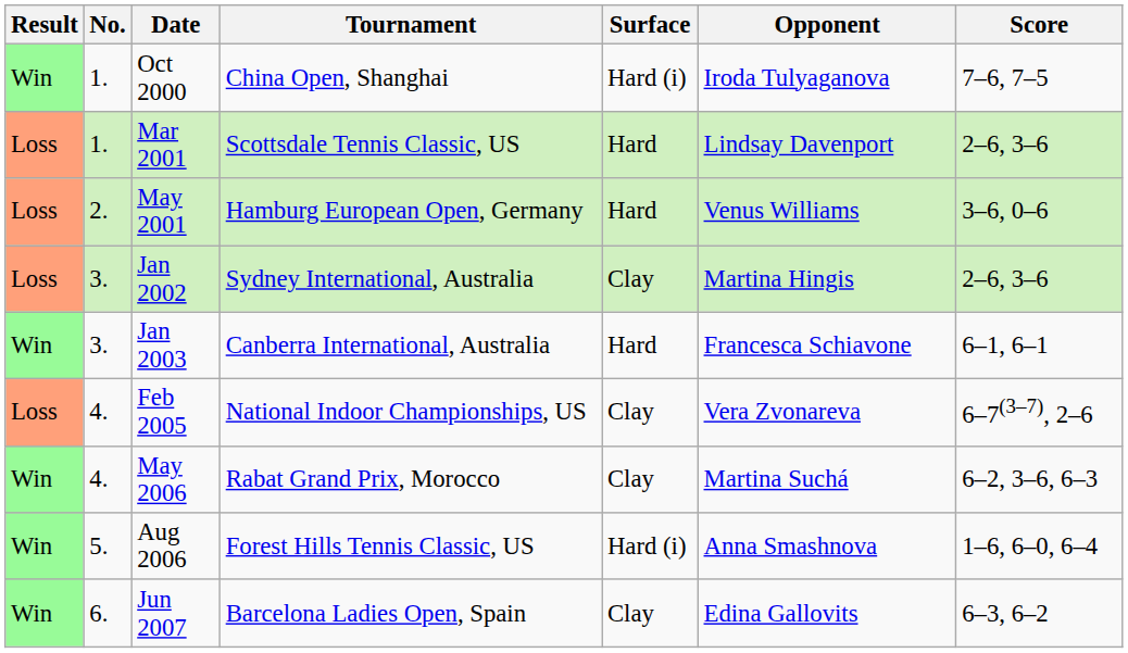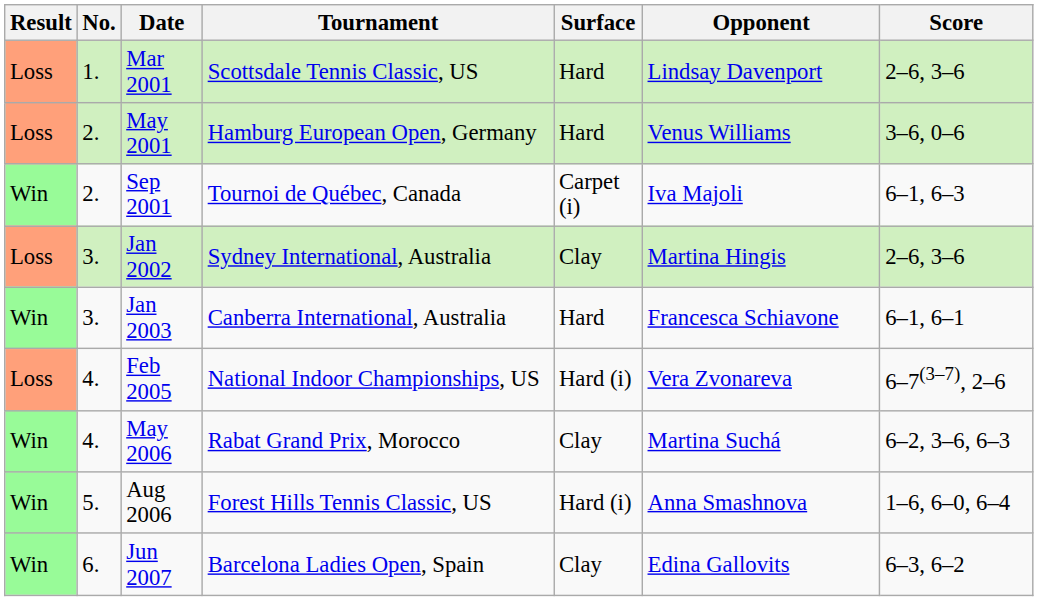- row: Win | 1. | Oct 2000 | China Open, Shanghai | Hard (i) | Iroda Tulyaganova | 7–6, 7–5
+ row: Win | 2. | Sep 2001 | Tournoi de Québec, Canada | Carpet (i) | Iva Majoli | 6–1, 6–3
Feb 2005 | Surface: Clay -> Hard (i)
